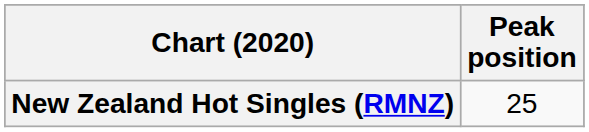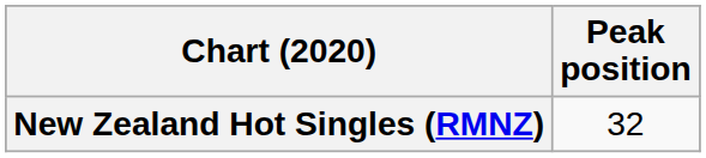New Zealand Hot Singles (RMNZ) | Peak position: 25 -> 32
